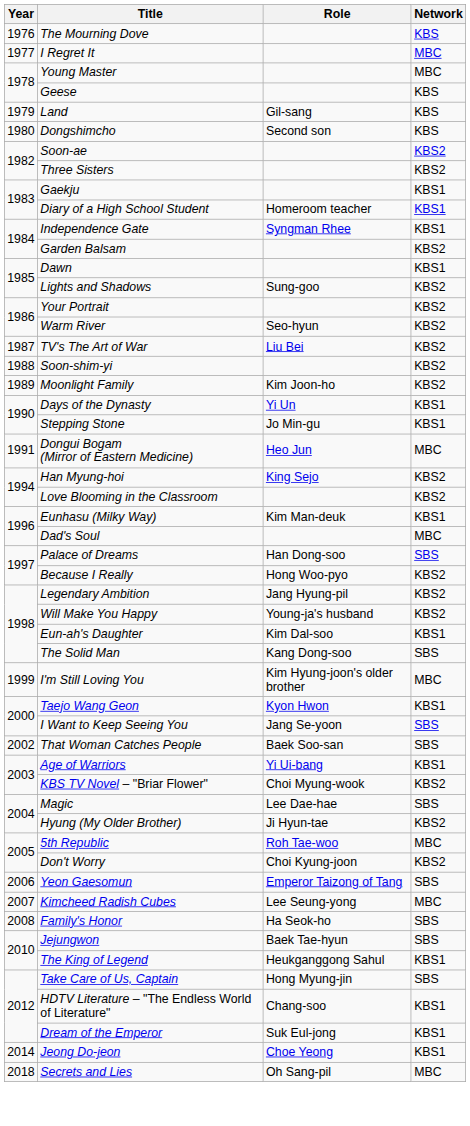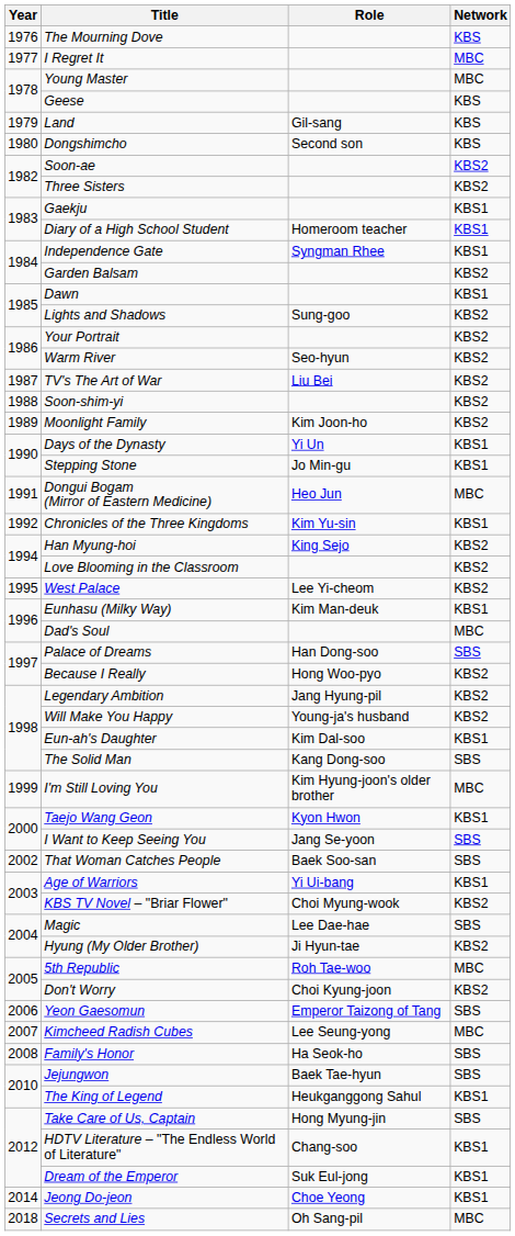+ row: 1992 | Chronicles of the Three Kingdoms | Kim Yu-sin | KBS1
+ row: 1995 | West Palace | Lee Yi-cheom | KBS2
